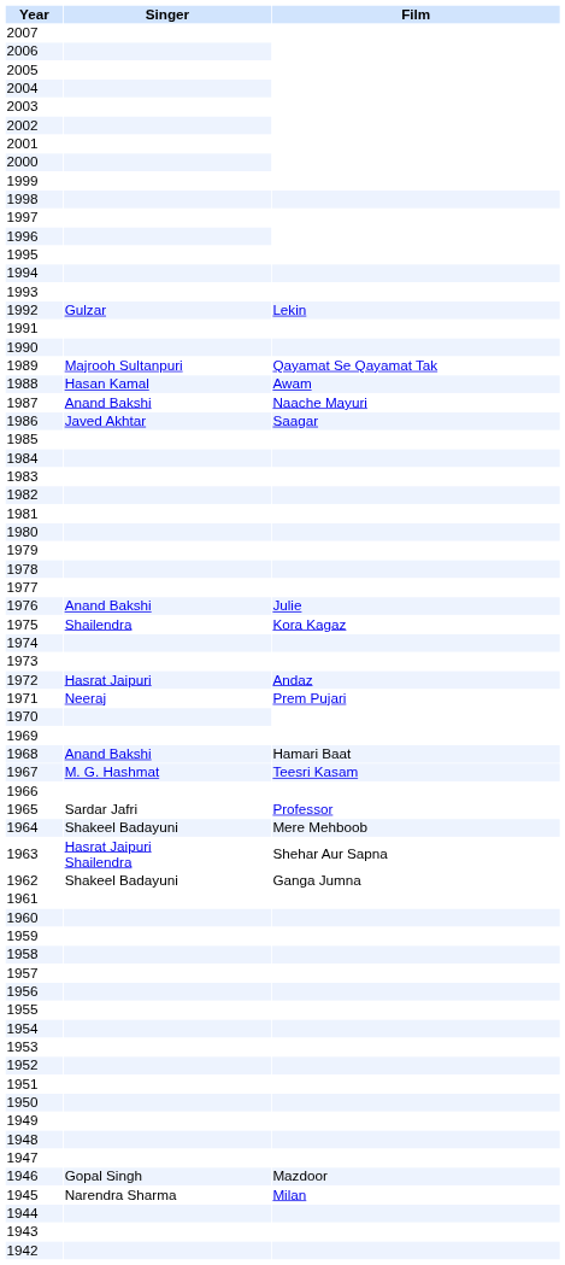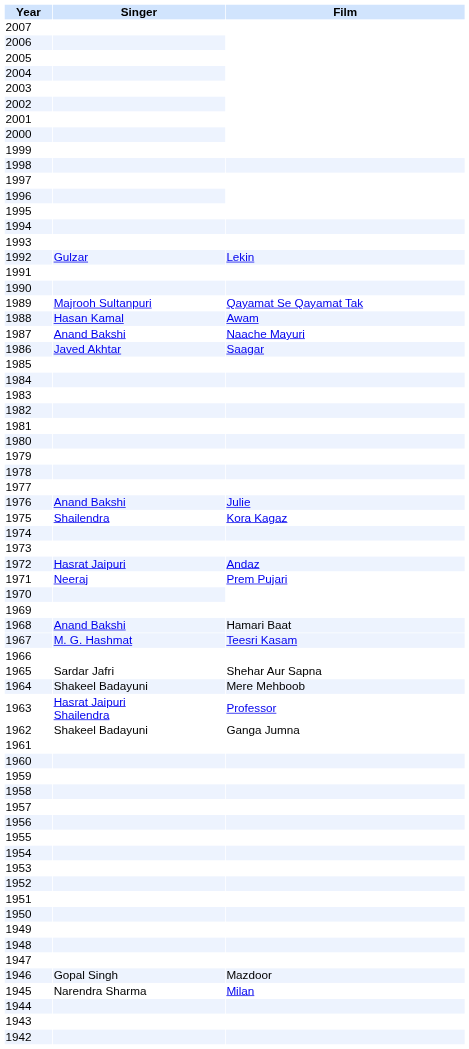1965 | Film: Professor -> Shehar Aur Sapna
1963 | Film: Shehar Aur Sapna -> Professor
